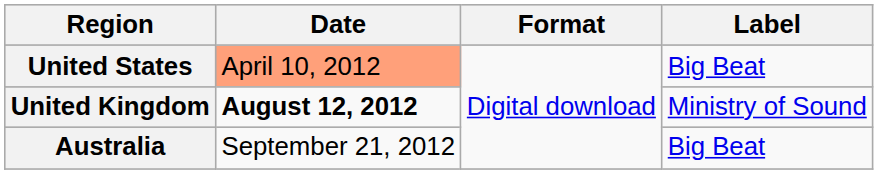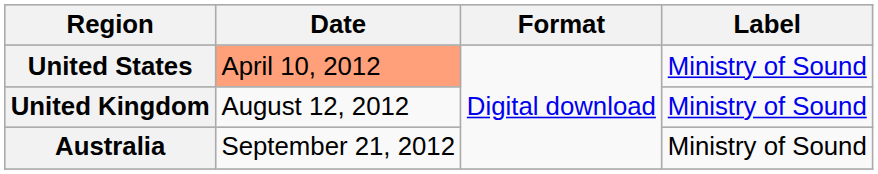United States | Label: Big Beat -> Ministry of Sound
United Kingdom | Date: bold -> normal
Australia | Label: Big Beat -> Ministry of Sound
